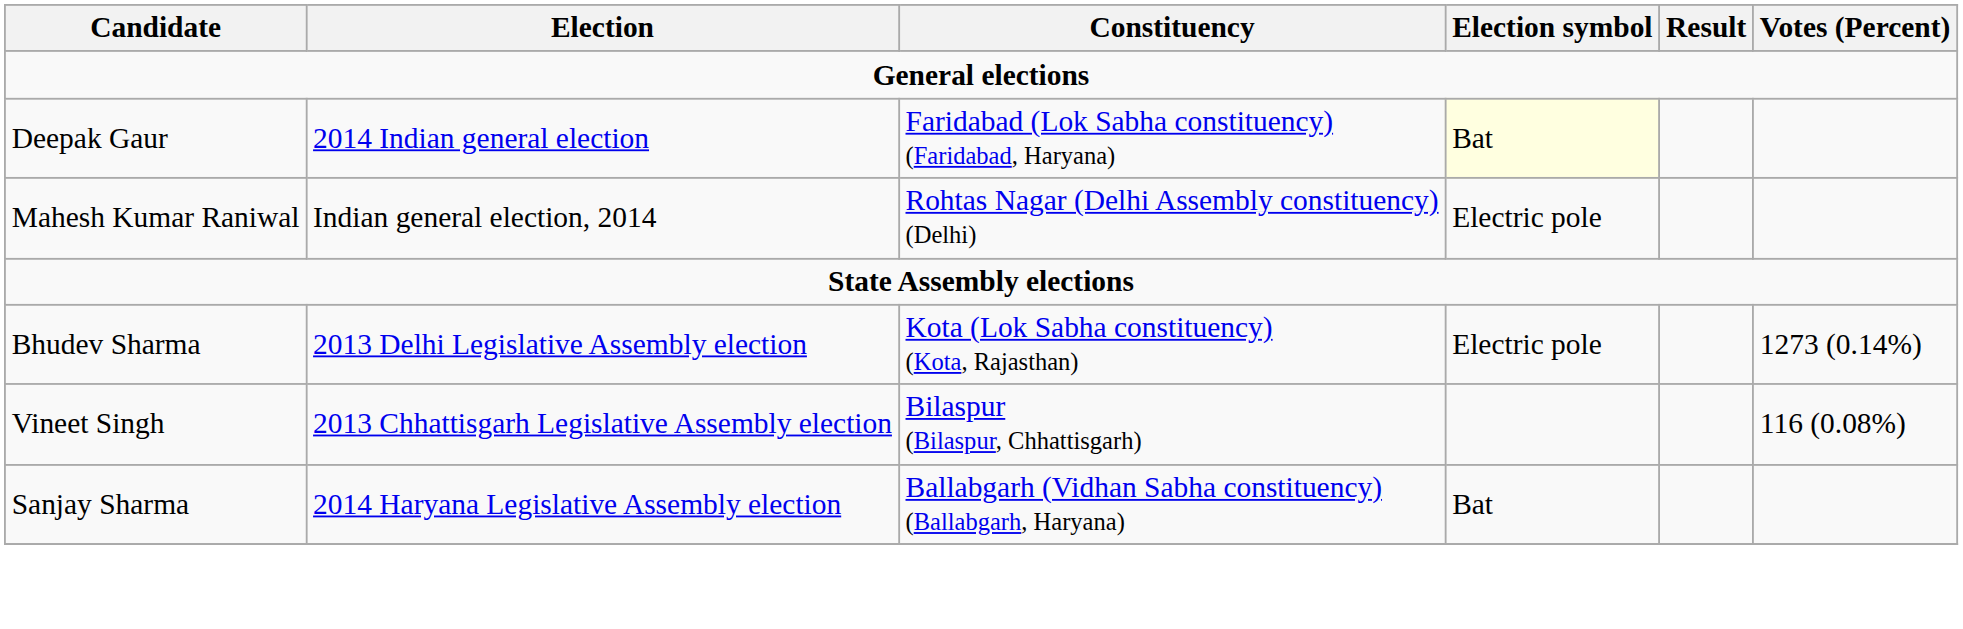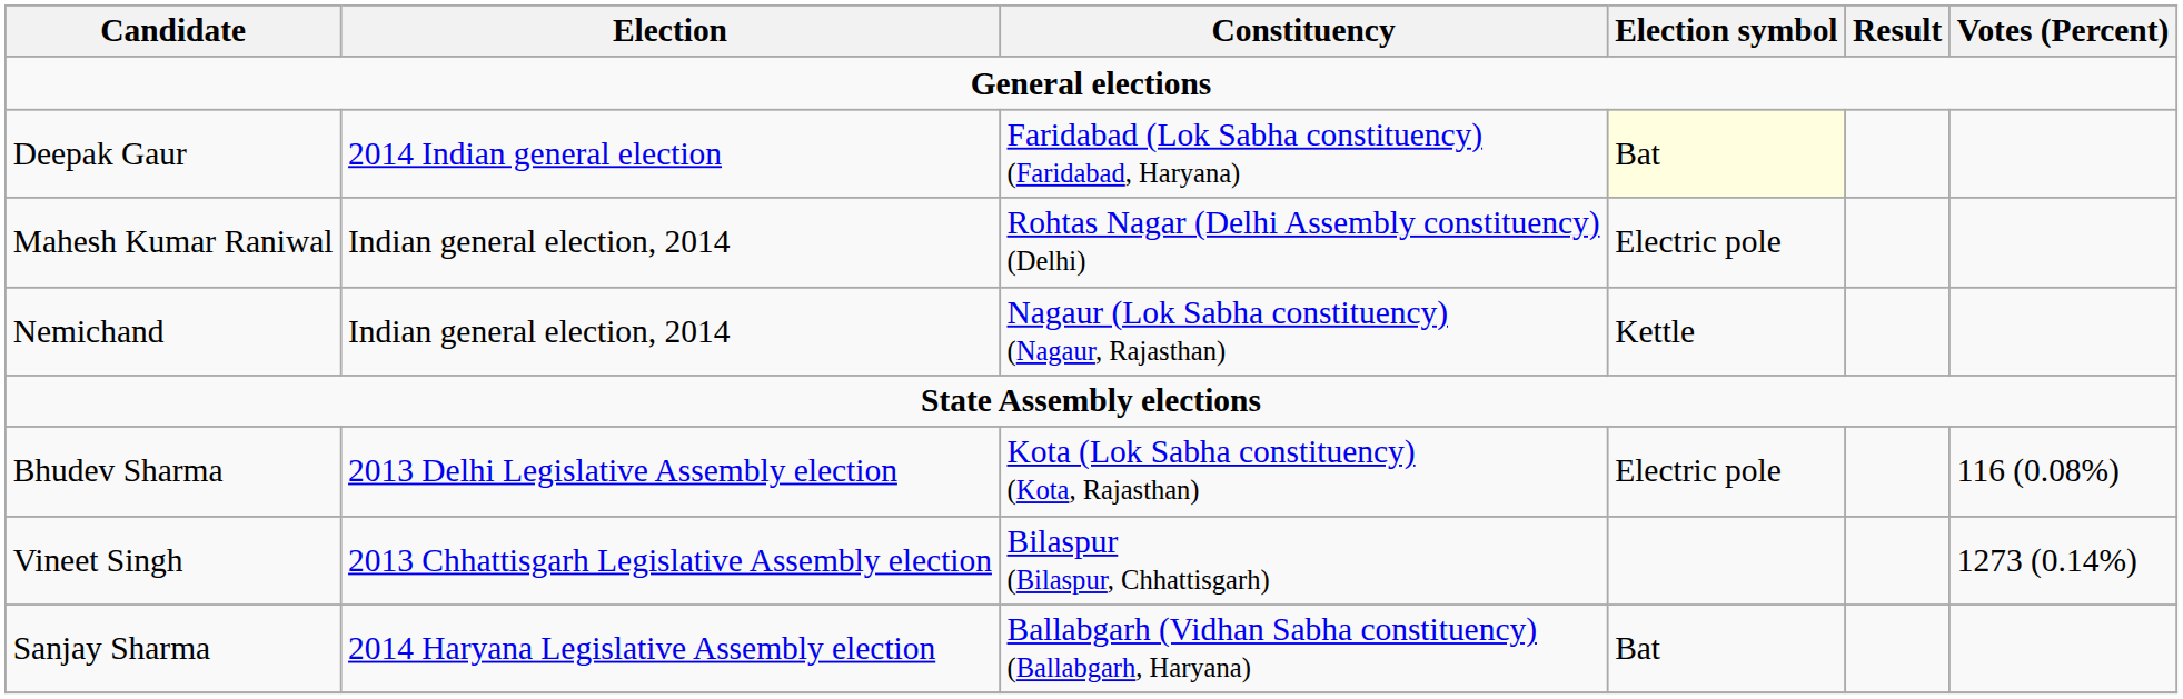+ row: Nemichand | Indian general election, 2014 | Nagaur (Lok Sabha constituency) (Nagaur, Rajasthan) | Kettle
Bhudev Sharma | Votes (Percent): 1273 (0.14%) -> 116 (0.08%)
Vineet Singh | Votes (Percent): 116 (0.08%) -> 1273 (0.14%)
